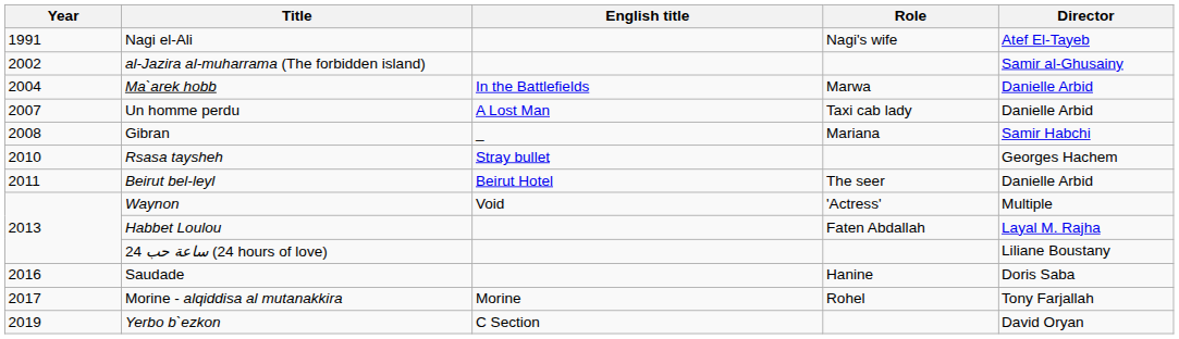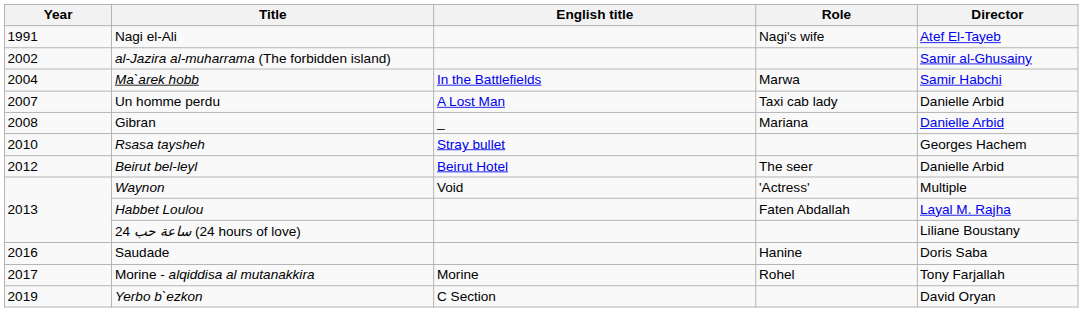Ma`arek hobb | Director: Danielle Arbid -> Samir Habchi
Gibran | Director: Samir Habchi -> Danielle Arbid
Beirut bel-leyl | Year: 2011 -> 2012
